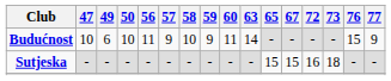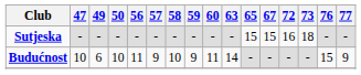rows swapped: Budućnost <-> Sutjeska
